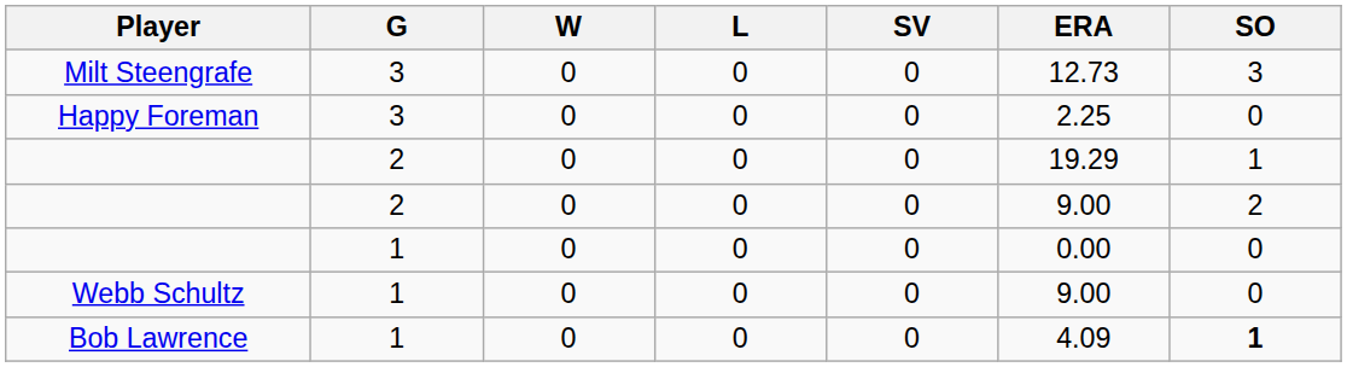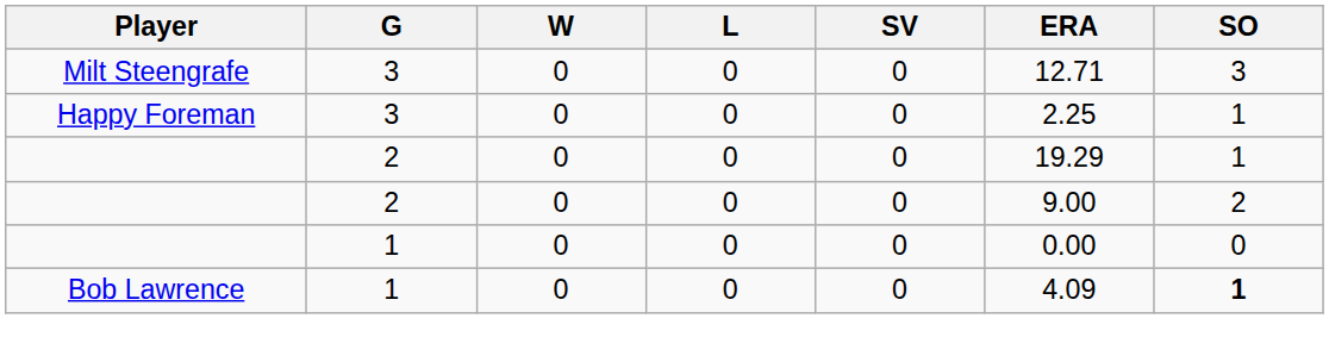Milt Steengrafe | ERA: 12.73 -> 12.71
Happy Foreman | SO: 0 -> 1
- row: Webb Schultz | 1 | 0 | 0 | 0 | 9.00 | 0
